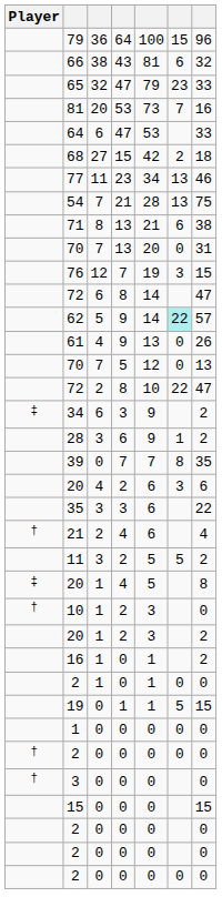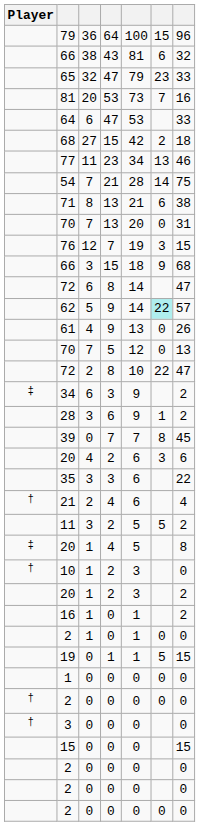54 | column 6: 13 -> 14
+ row: 66 | 3 | 15 | 18 | 9 | 68
39 | column 7: 35 -> 45
